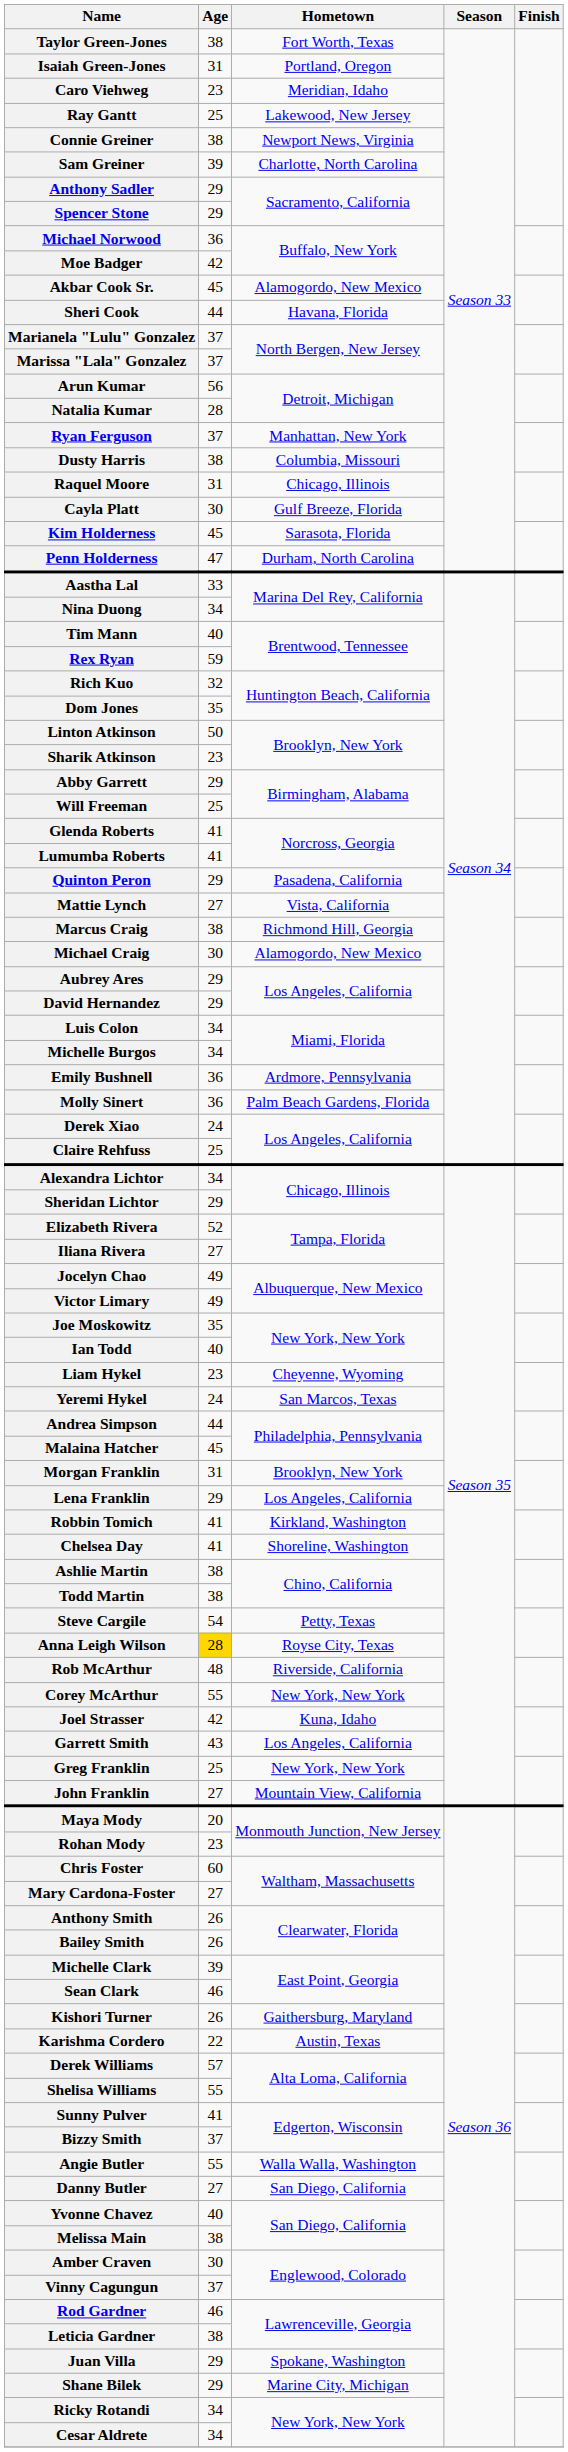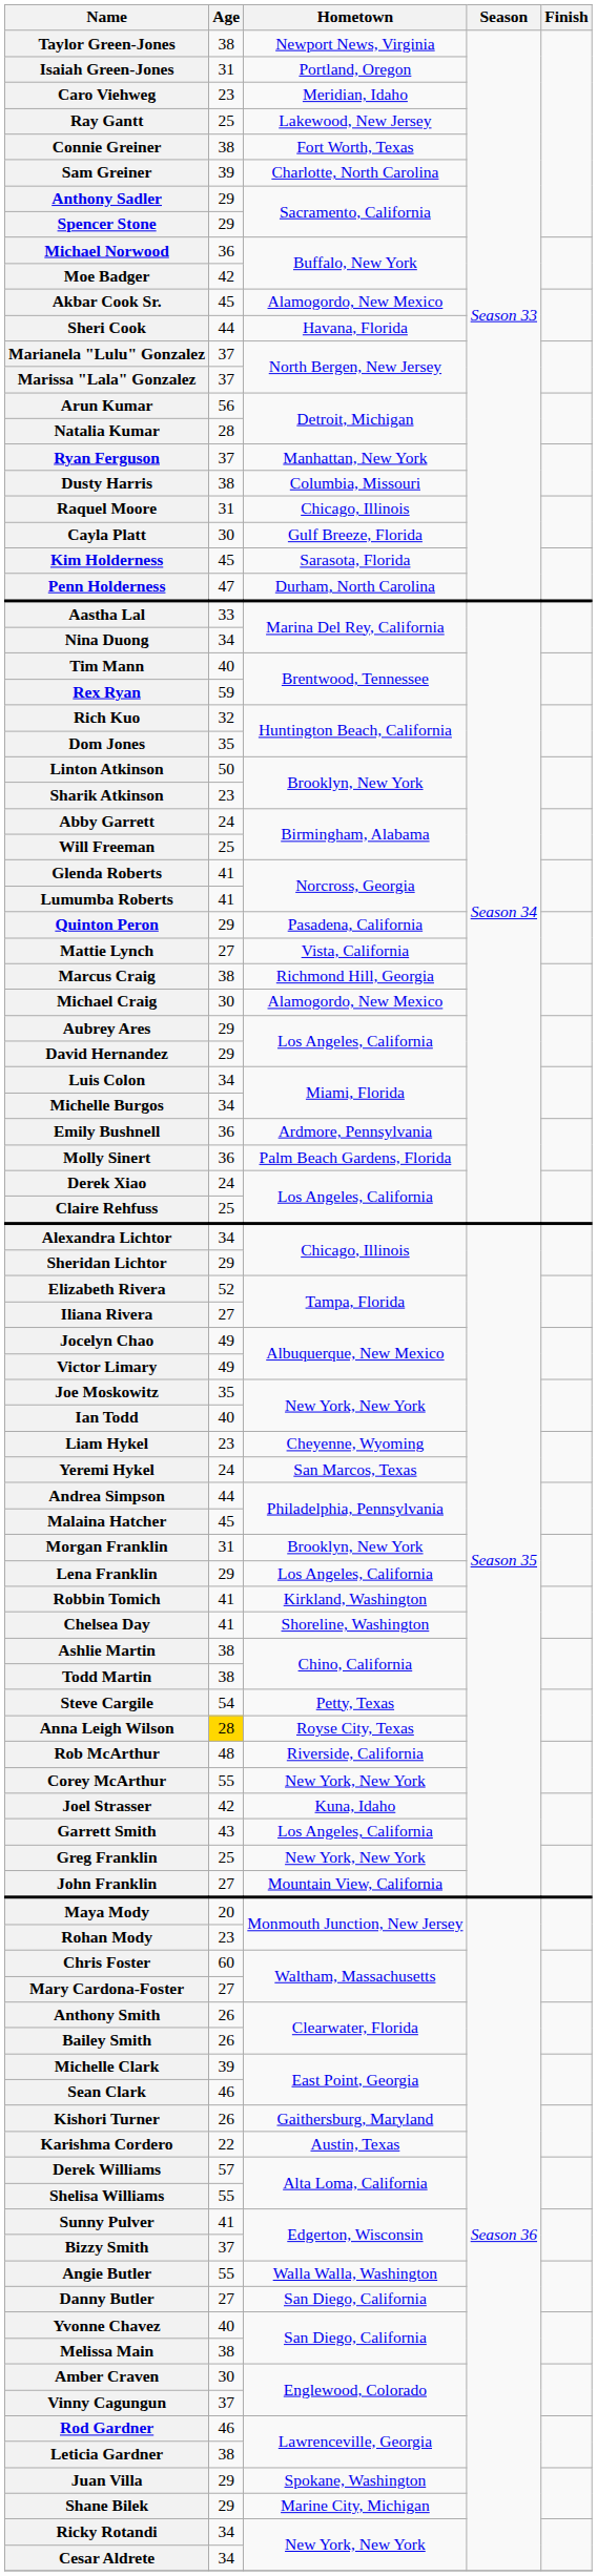Taylor Green-Jones | Hometown: Fort Worth, Texas -> Newport News, Virginia
Connie Greiner | Hometown: Newport News, Virginia -> Fort Worth, Texas
Abby Garrett | Age: 29 -> 24
